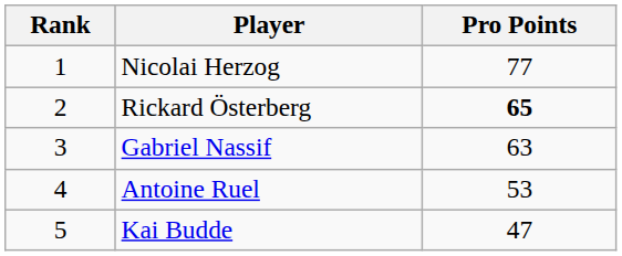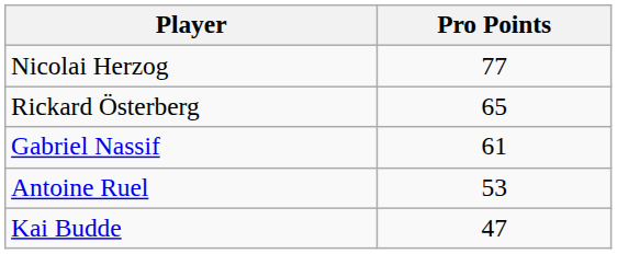- column: Rank | 1 | 2 | 3 | 4 | 5
Rickard Österberg | Pro Points: bold -> normal
Gabriel Nassif | Pro Points: 63 -> 61
